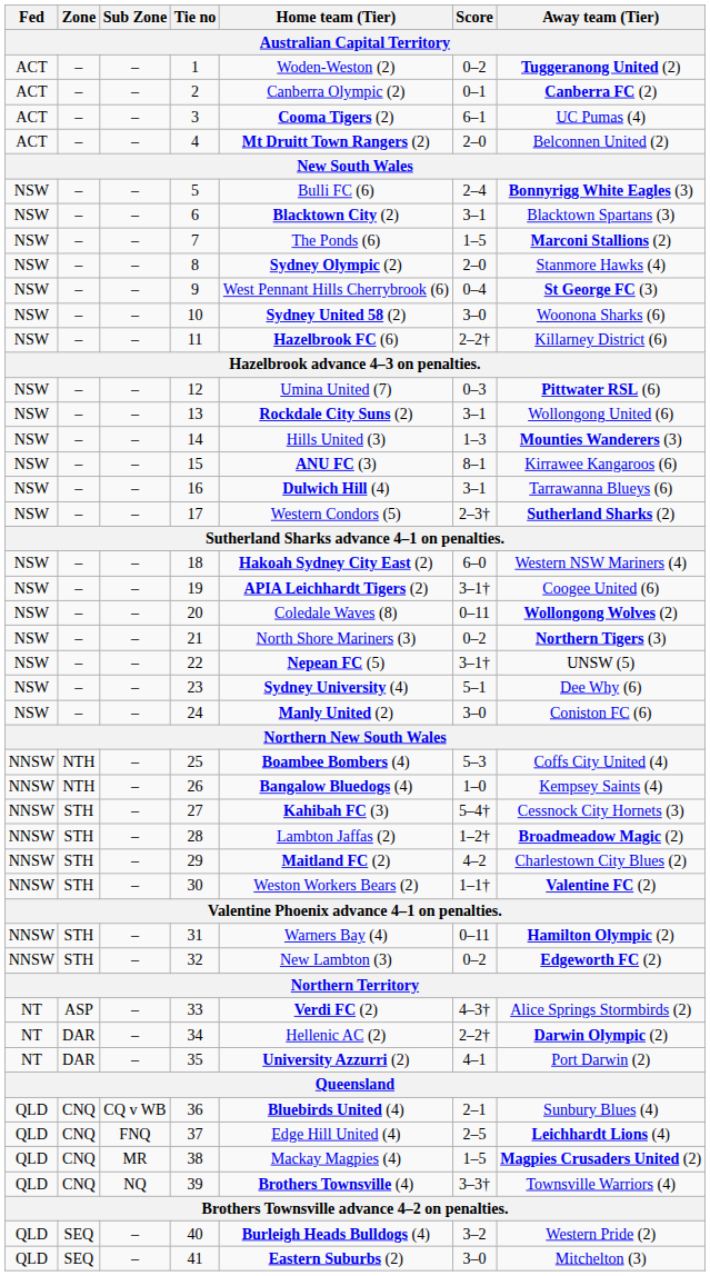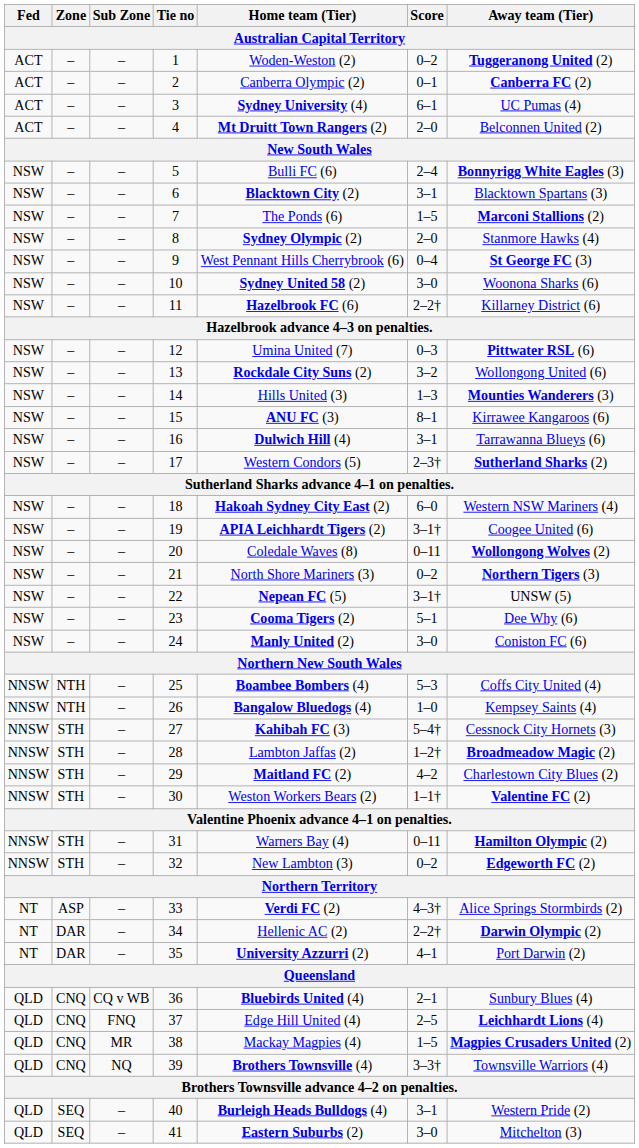3 | Home team (Tier): Cooma Tigers (2) -> Sydney University (4)
13 | Score: 3–1 -> 3–2
23 | Home team (Tier): Sydney University (4) -> Cooma Tigers (2)
40 | Score: 3–2 -> 3–1
